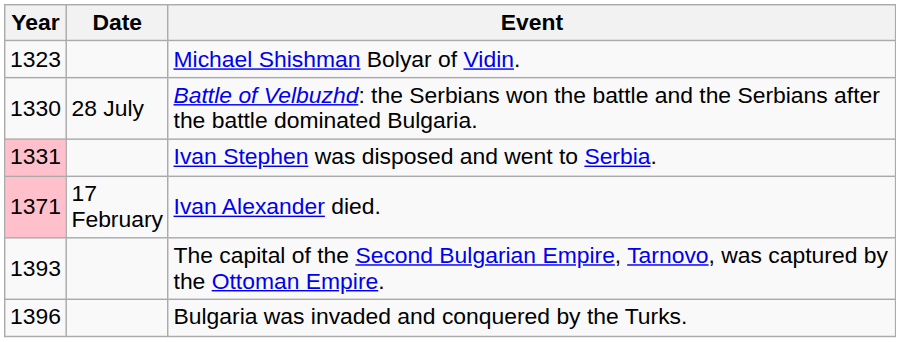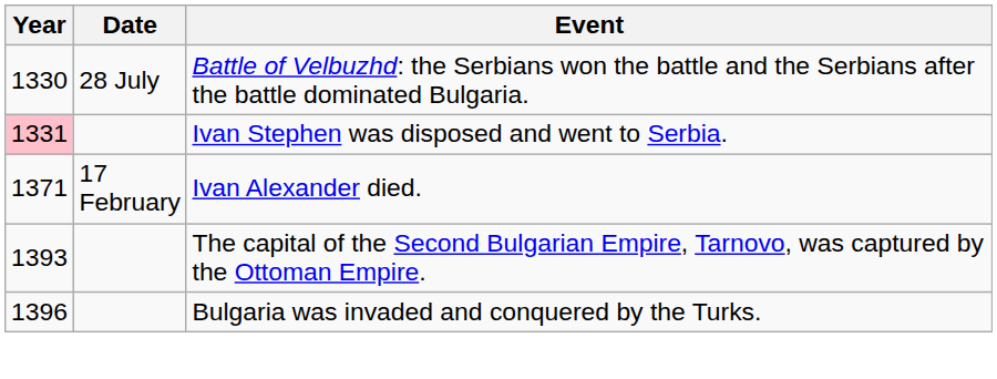- row: 1323 | Michael Shishman Bolyar of Vidin.
Ivan Alexander died. | Year: pink background -> no background
